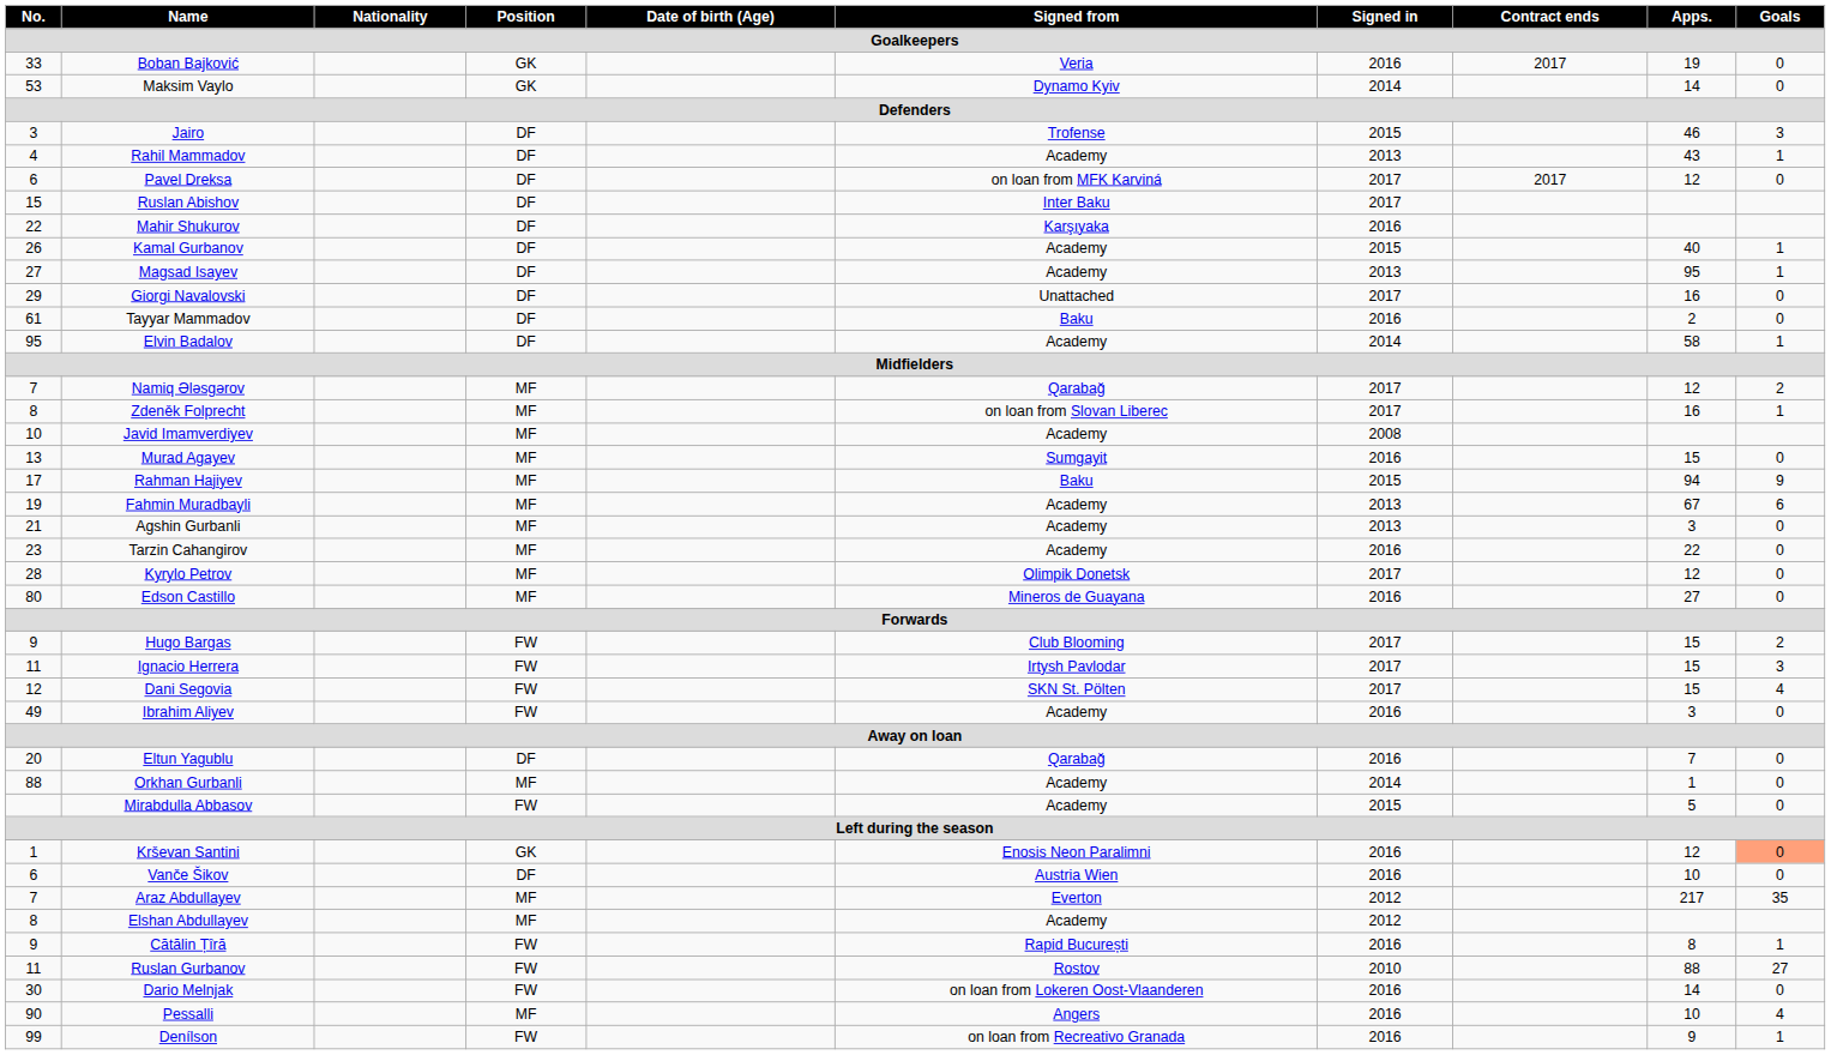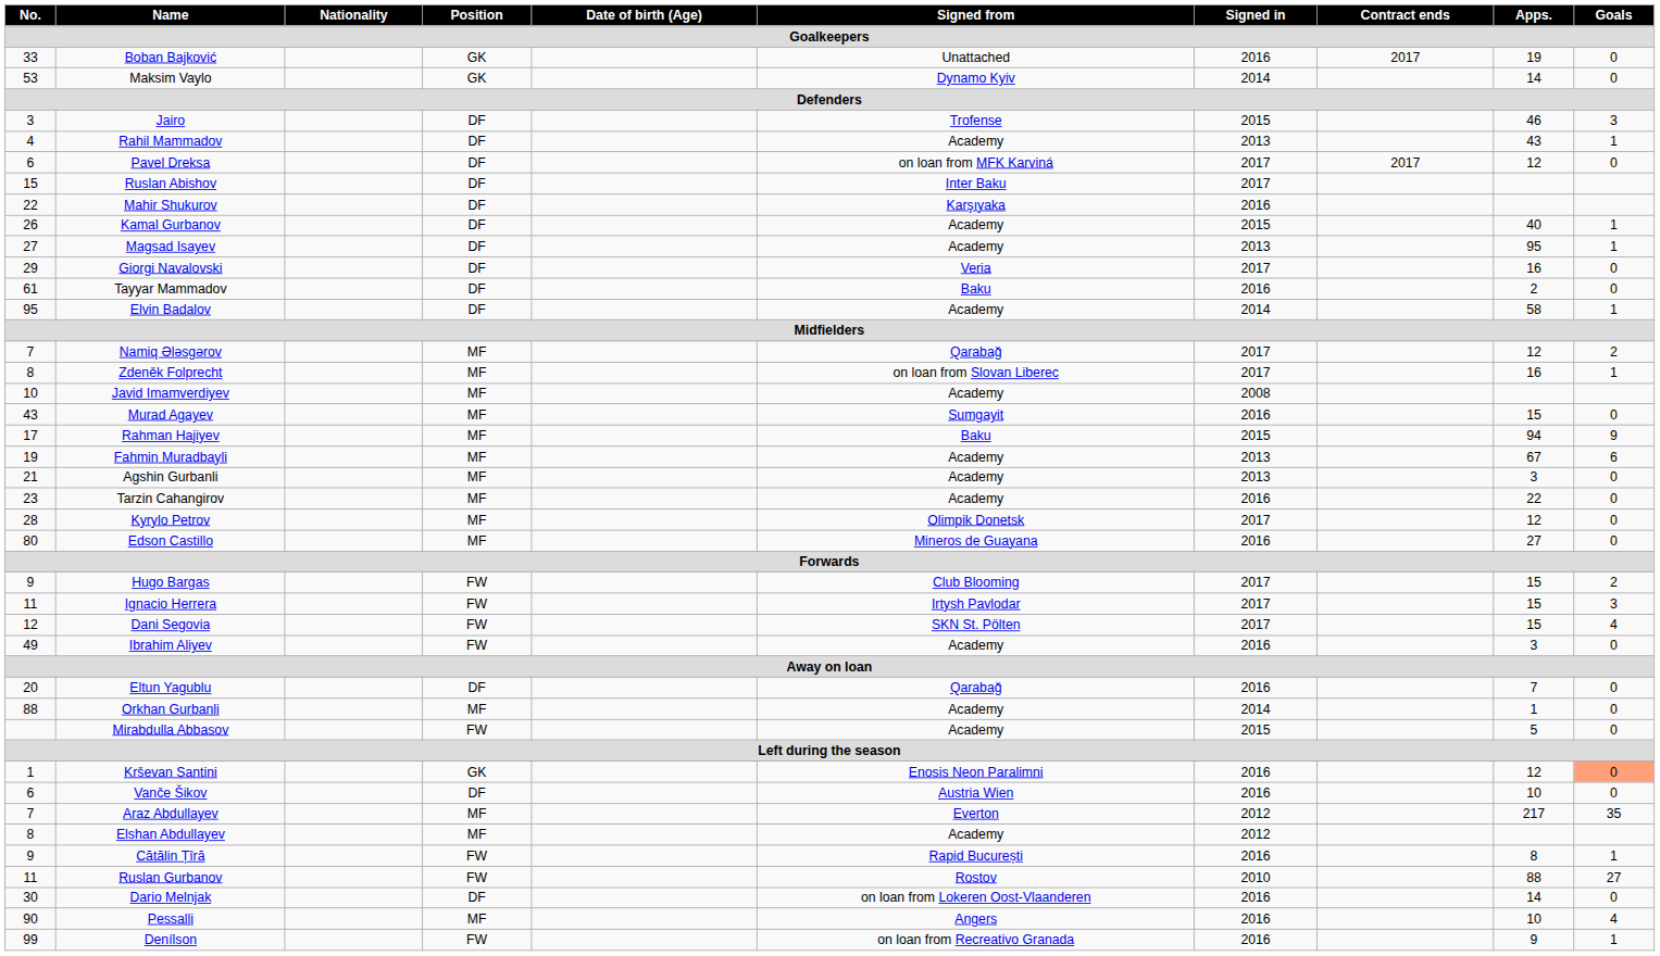Boban Bajković | Signed from: Veria -> Unattached
Giorgi Navalovski | Signed from: Unattached -> Veria
Murad Agayev | No.: 13 -> 43
Dario Melnjak | Position: FW -> DF
